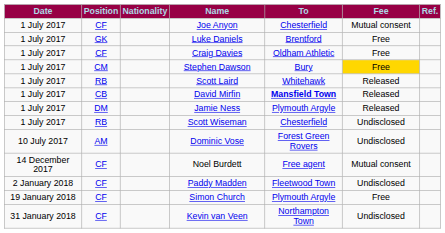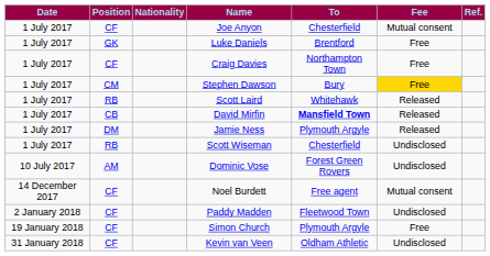Craig Davies | To: Oldham Athletic -> Northampton Town
Kevin van Veen | To: Northampton Town -> Oldham Athletic
